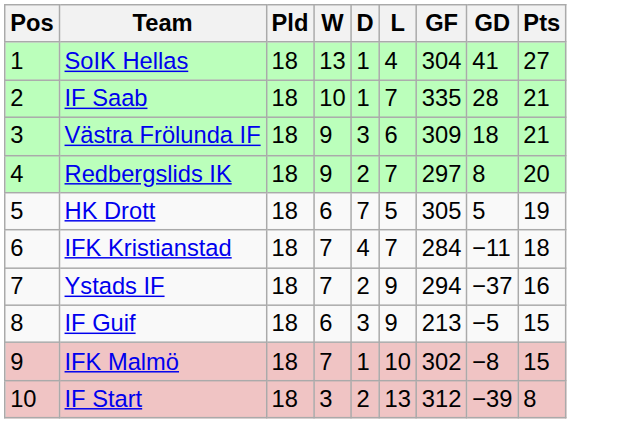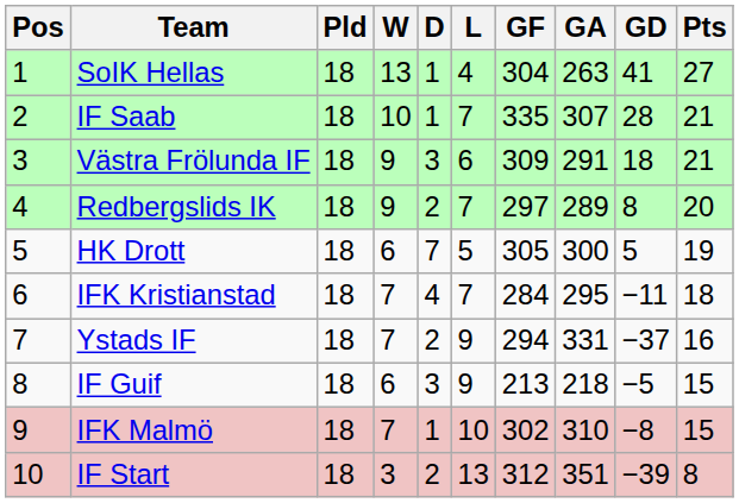+ column: GA | 263 | 307 | 291 | 289 | 300 | 295 | 331 | 218 | 310 | 351
